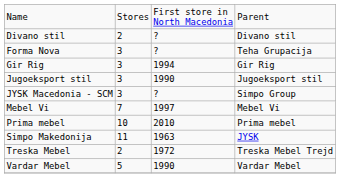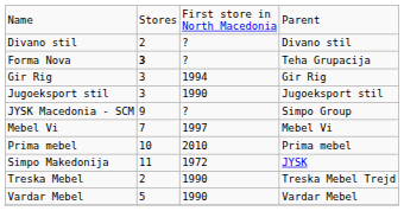Forma Nova | column 2: normal -> bold
JYSK Macedonia - SCM | column 2: 3 -> 9
Simpo Makedonija | column 3: 1963 -> 1972
Treska Mebel | column 3: 1972 -> 1990
